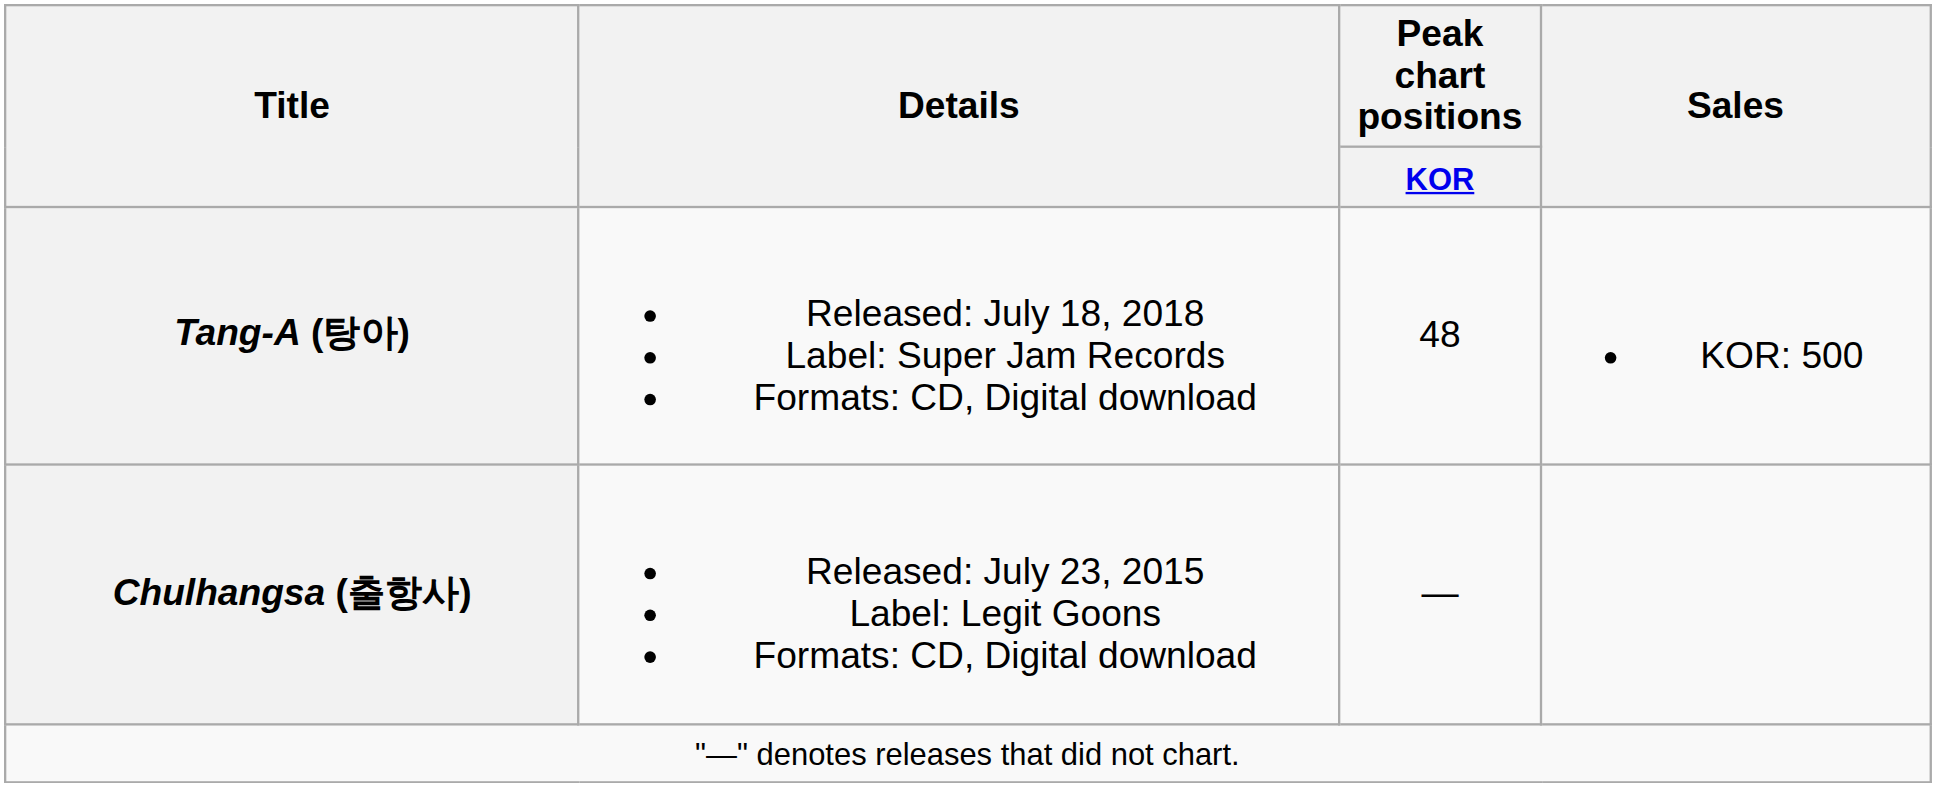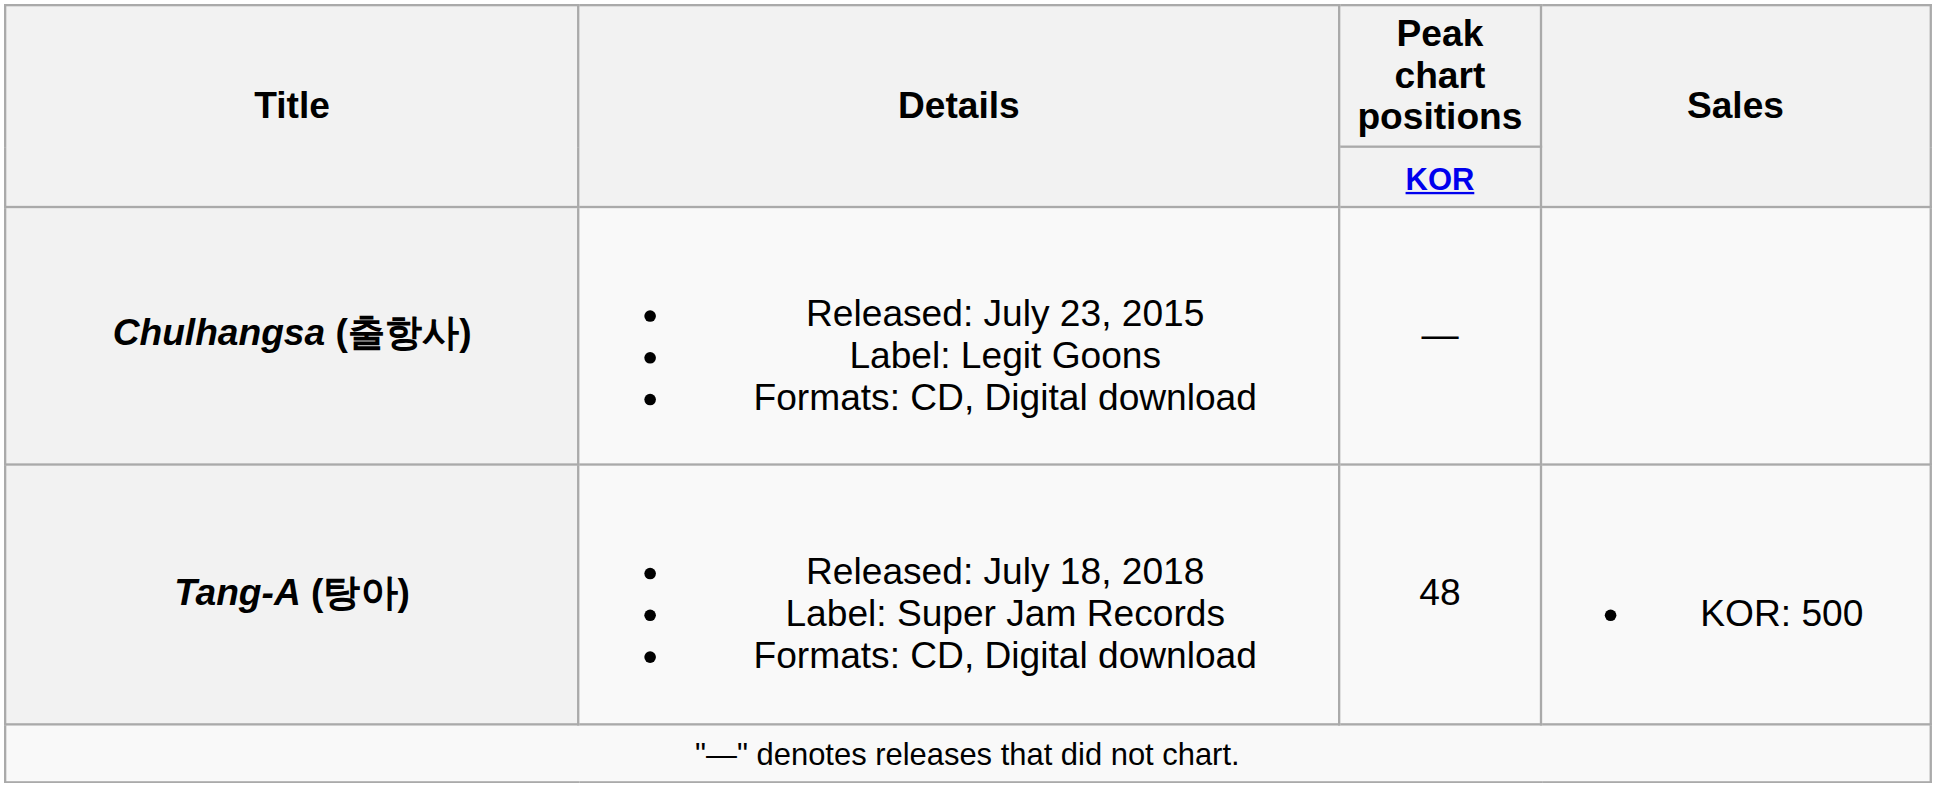rows swapped: Chulhangsa (출항사) <-> Tang-A (탕아)
